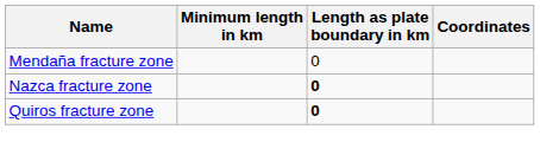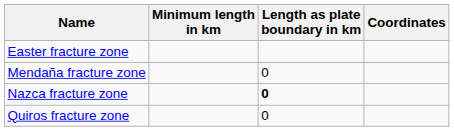+ row: Easter fracture zone
Quiros fracture zone | Length as plate boundary in km: bold -> normal
